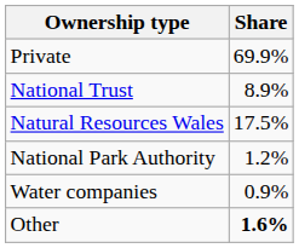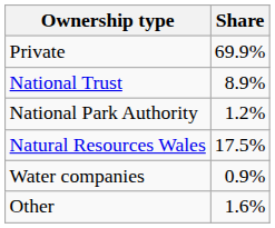rows swapped: National Park Authority <-> Natural Resources Wales
Other | Share: bold -> normal
